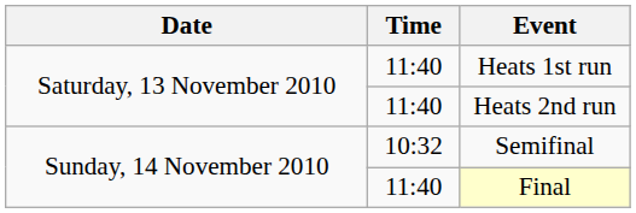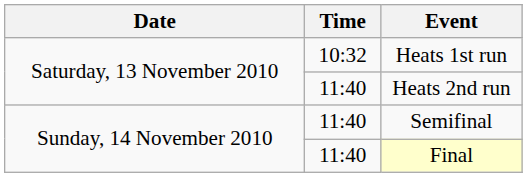Heats 1st run | Time: 11:40 -> 10:32
Semifinal | Time: 10:32 -> 11:40
